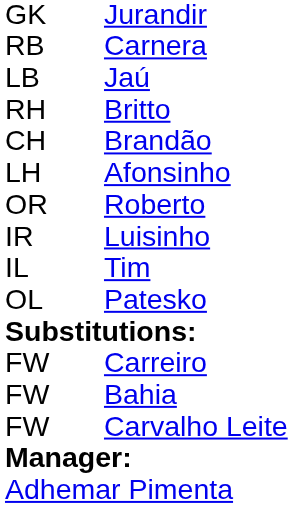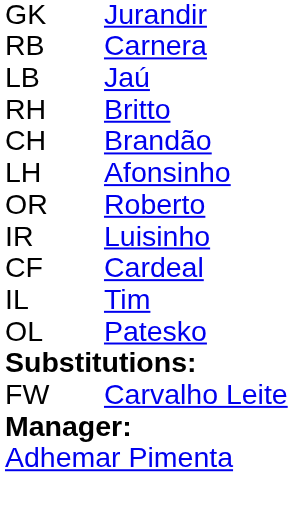+ row: CF | Cardeal
- row: FW | Carreiro
- row: FW | Bahia
